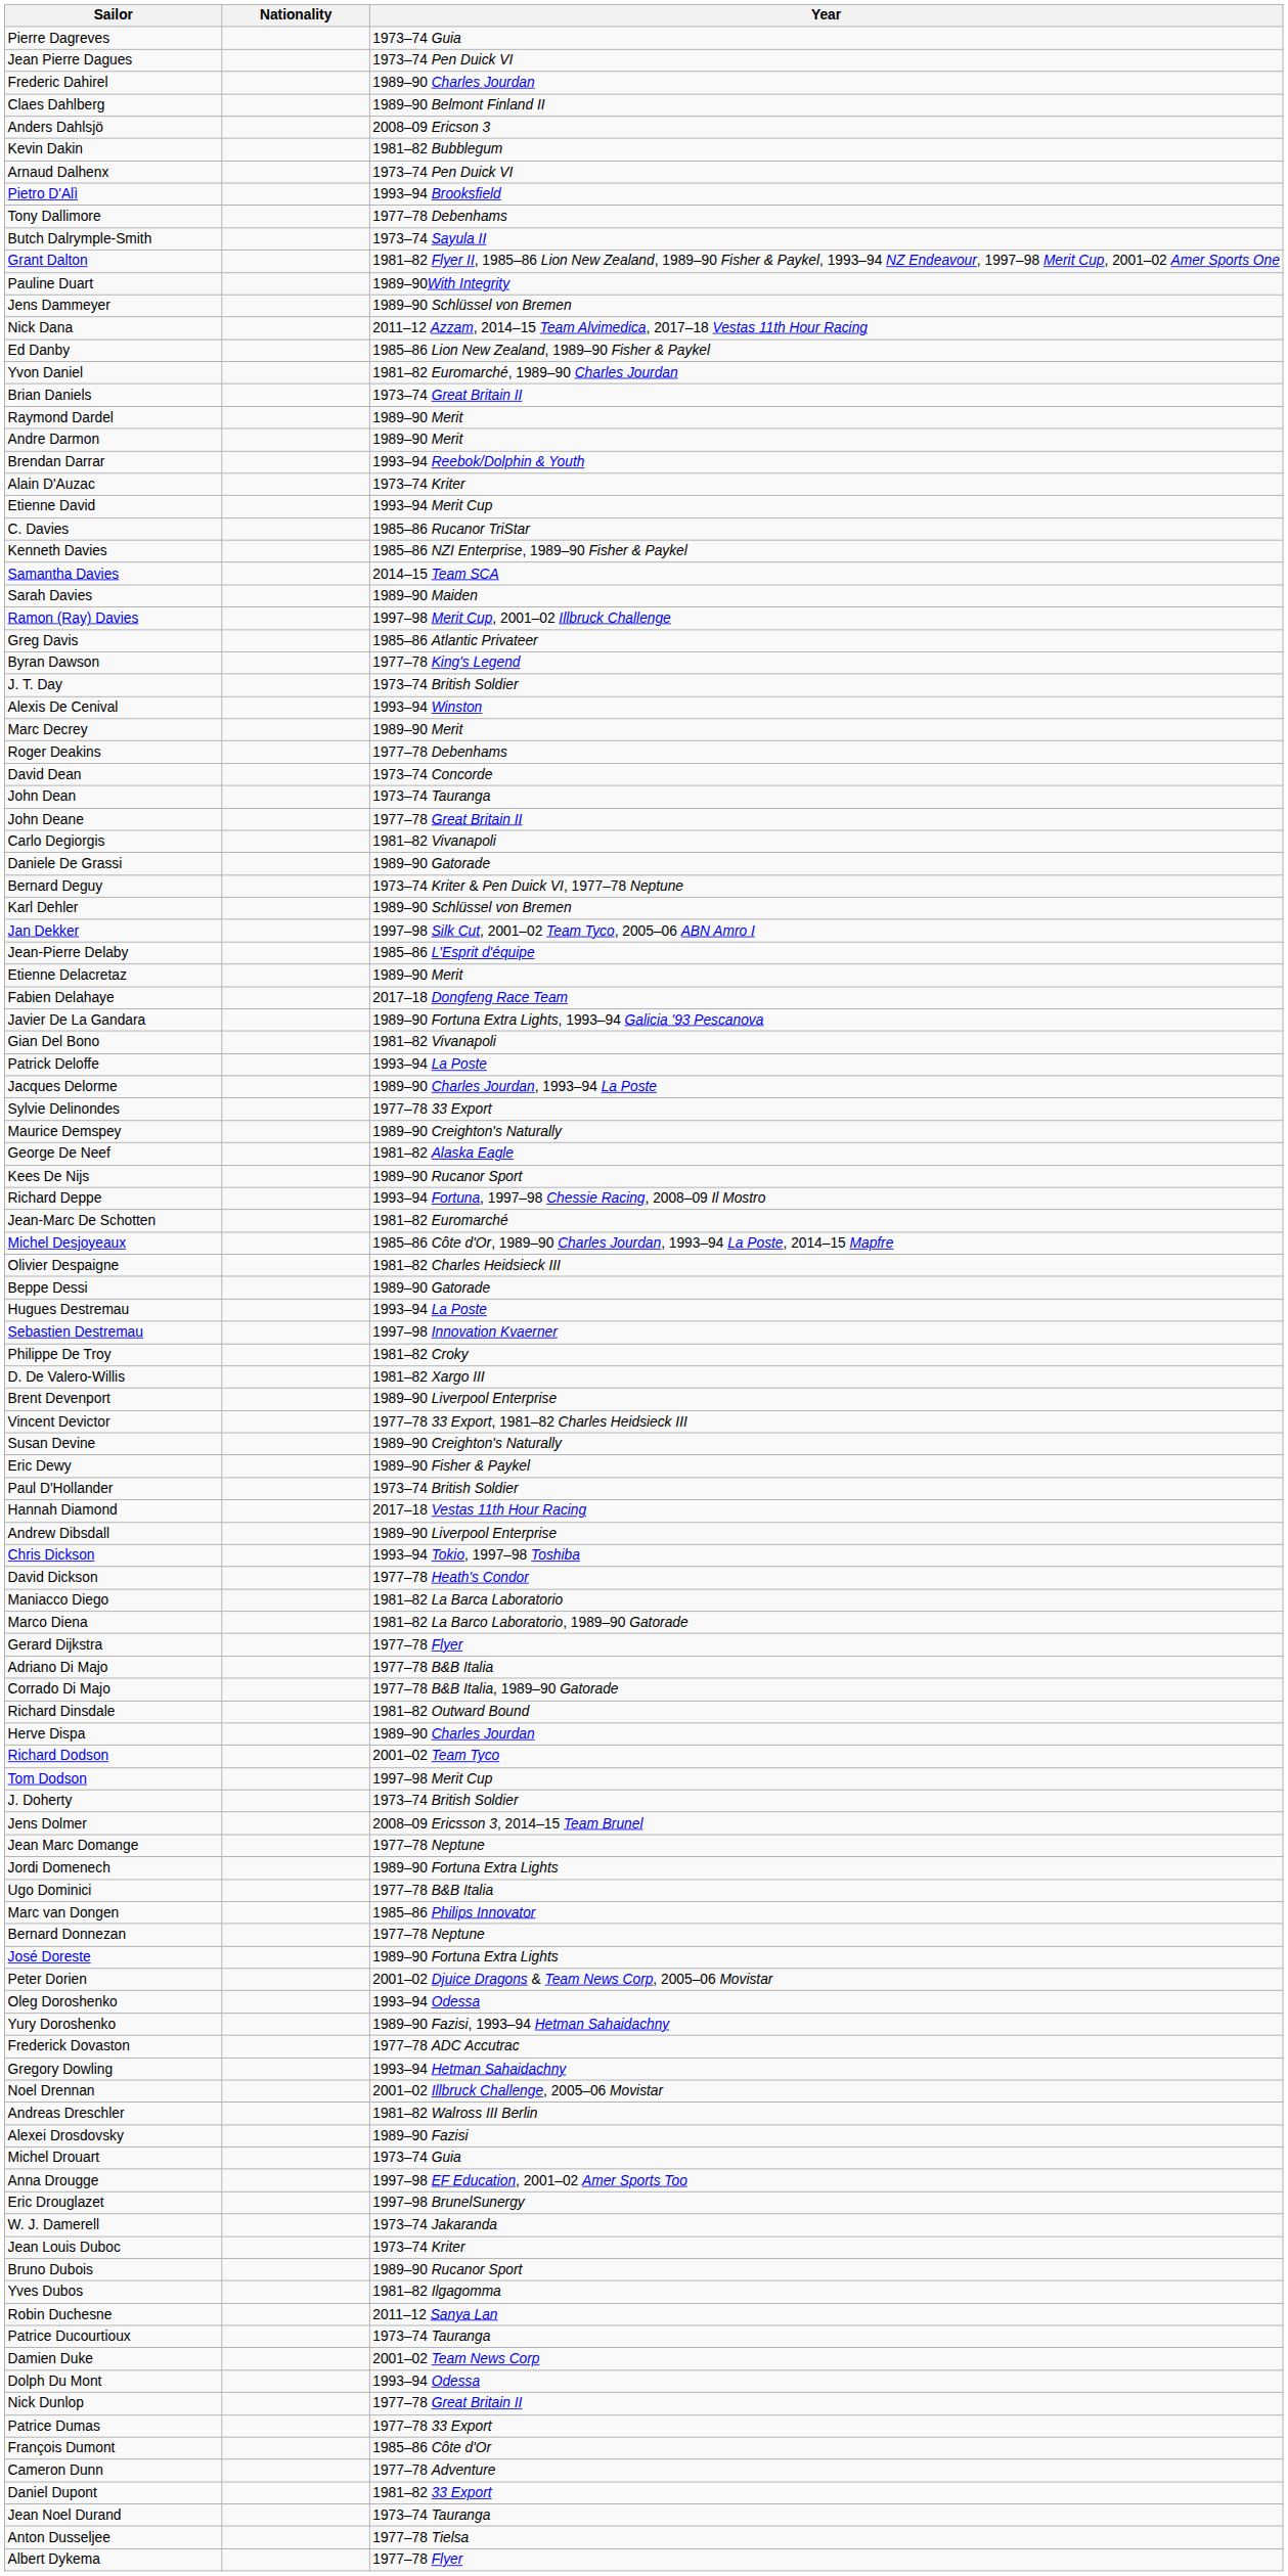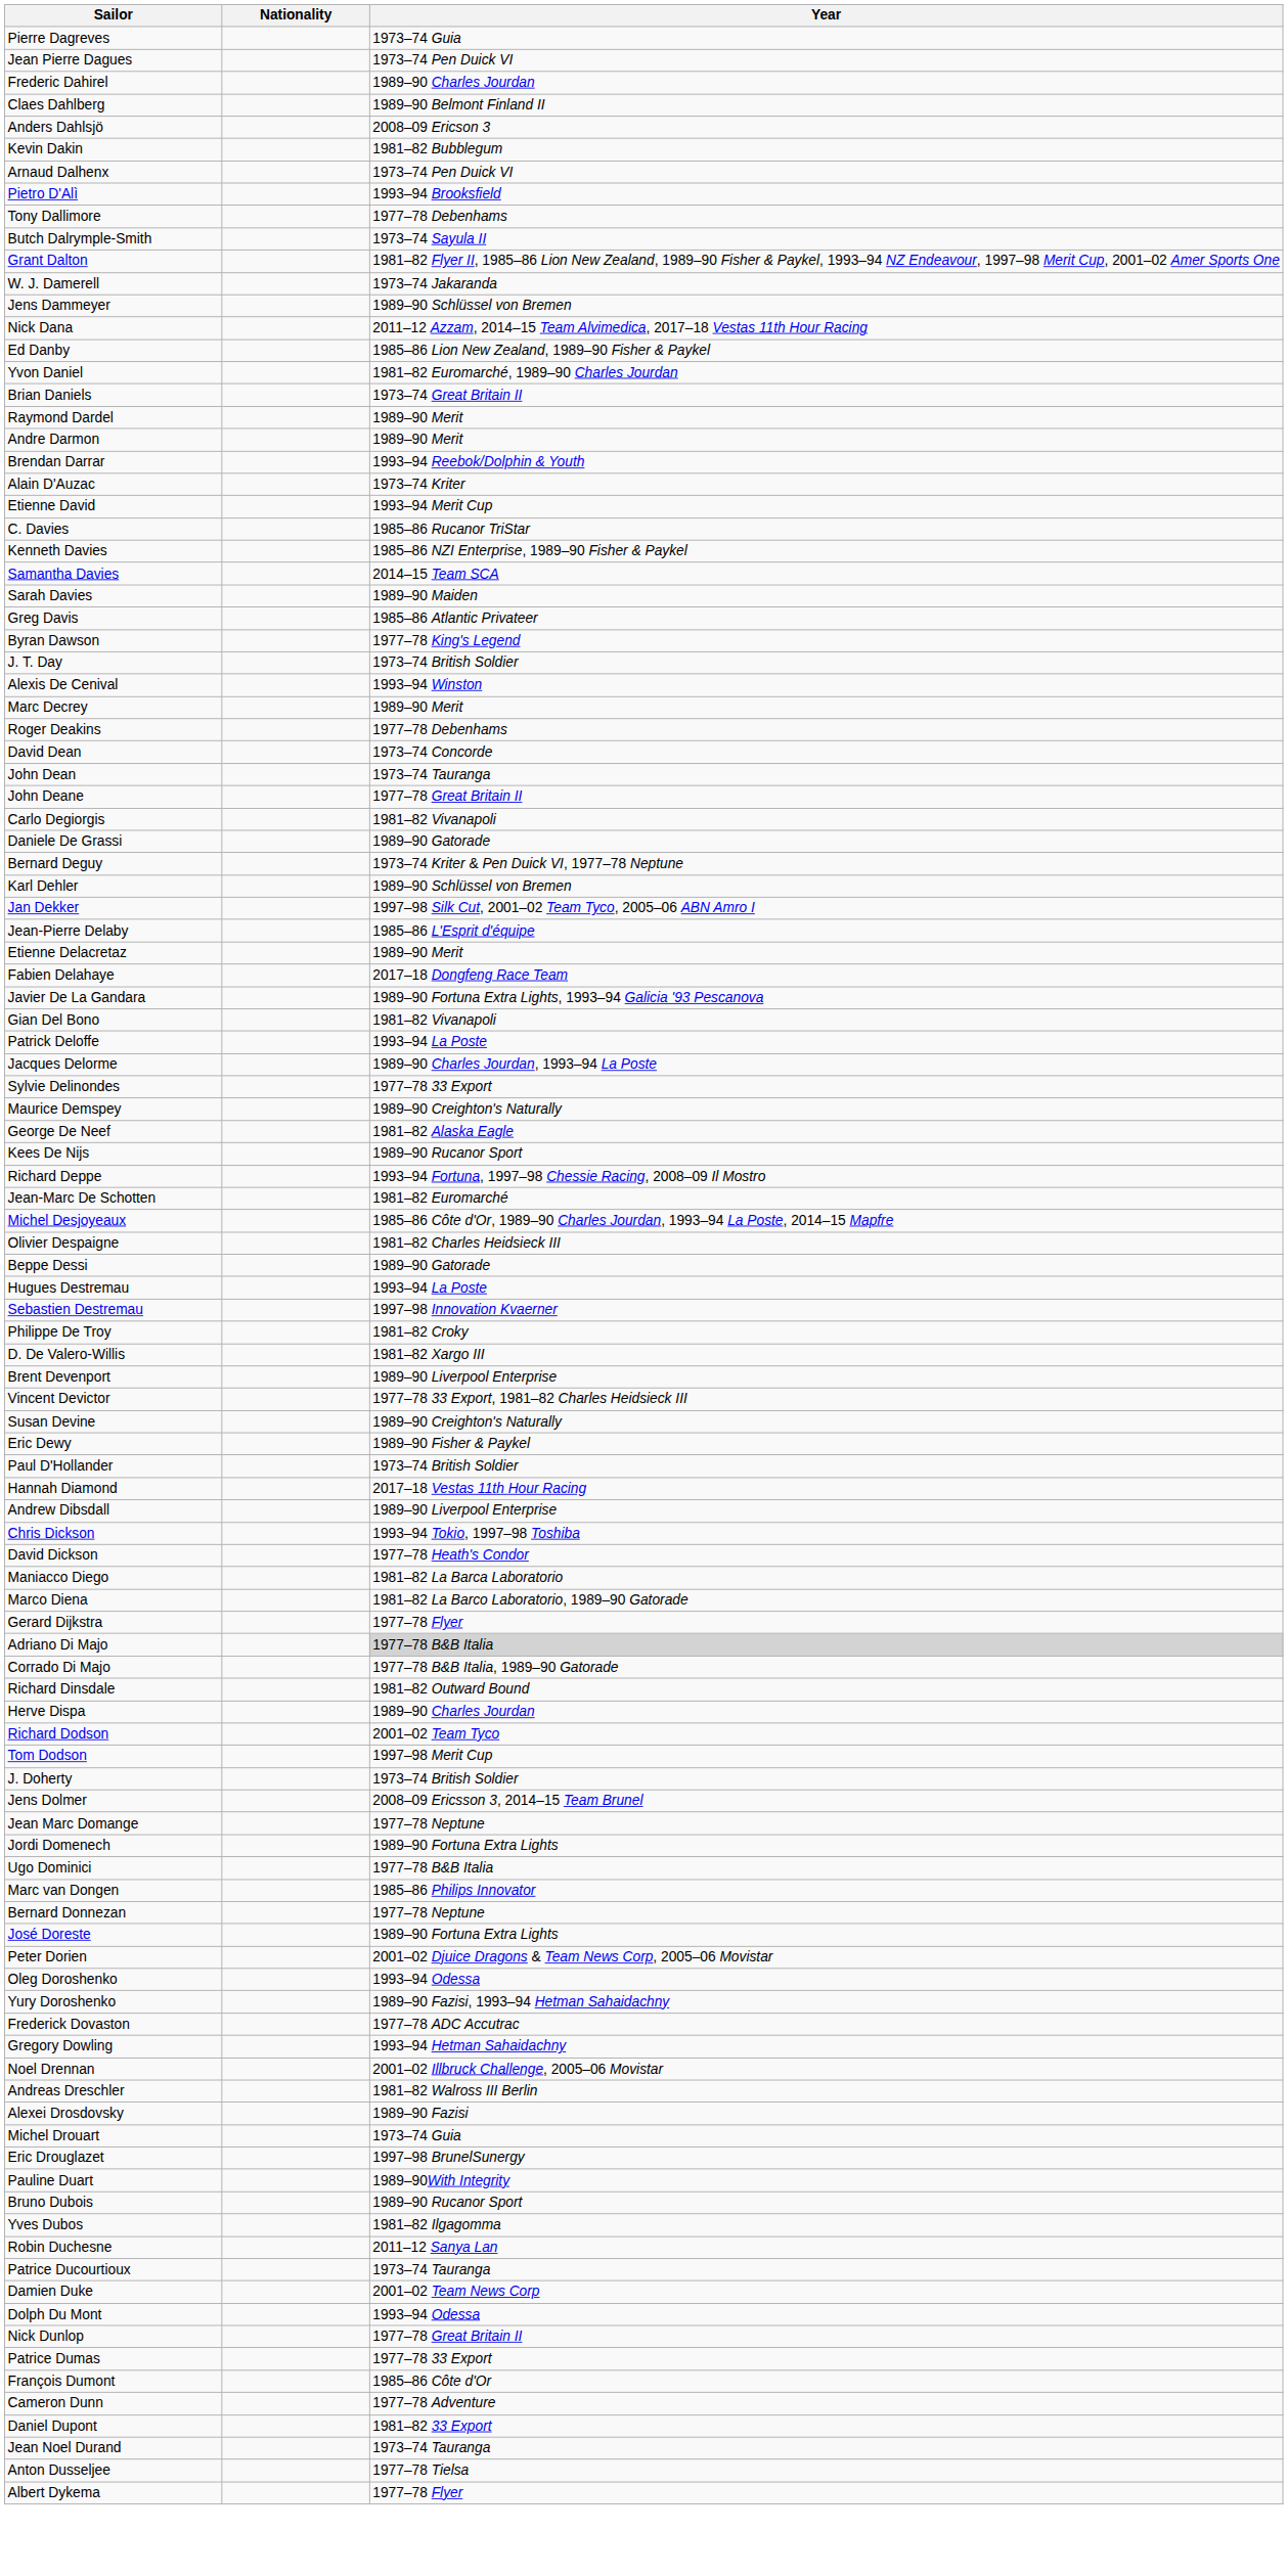rows swapped: W. J. Damerell <-> Pauline Duart
- row: Ramon (Ray) Davies | 1997–98 Merit Cup, 2001–02 Illbruck Challenge
Adriano Di Majo | Year: no background -> lightgrey background
- row: Anna Drougge | 1997–98 EF Education, 2001–02 Amer Sports Too
- row: Jean Louis Duboc | 1973–74 Kriter
